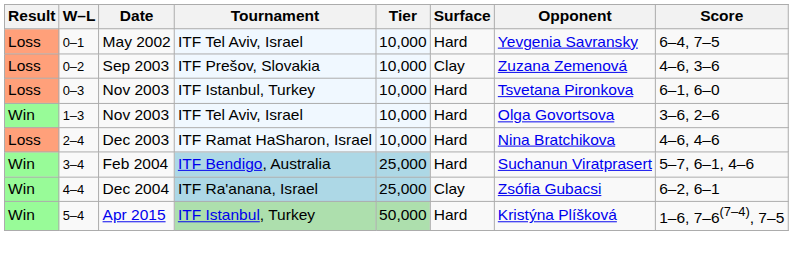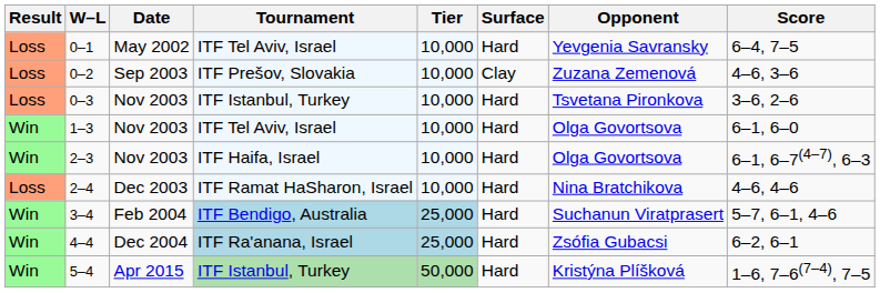0–3 | Score: 6–1, 6–0 -> 3–6, 2–6
1–3 | Score: 3–6, 2–6 -> 6–1, 6–0
+ row: Win | 2–3 | Nov 2003 | ITF Haifa, Israel | 10,000 | Hard | Olga Govortsova | 6–1, 6–7(4–7), 6–3
4–4 | Surface: Clay -> Hard
